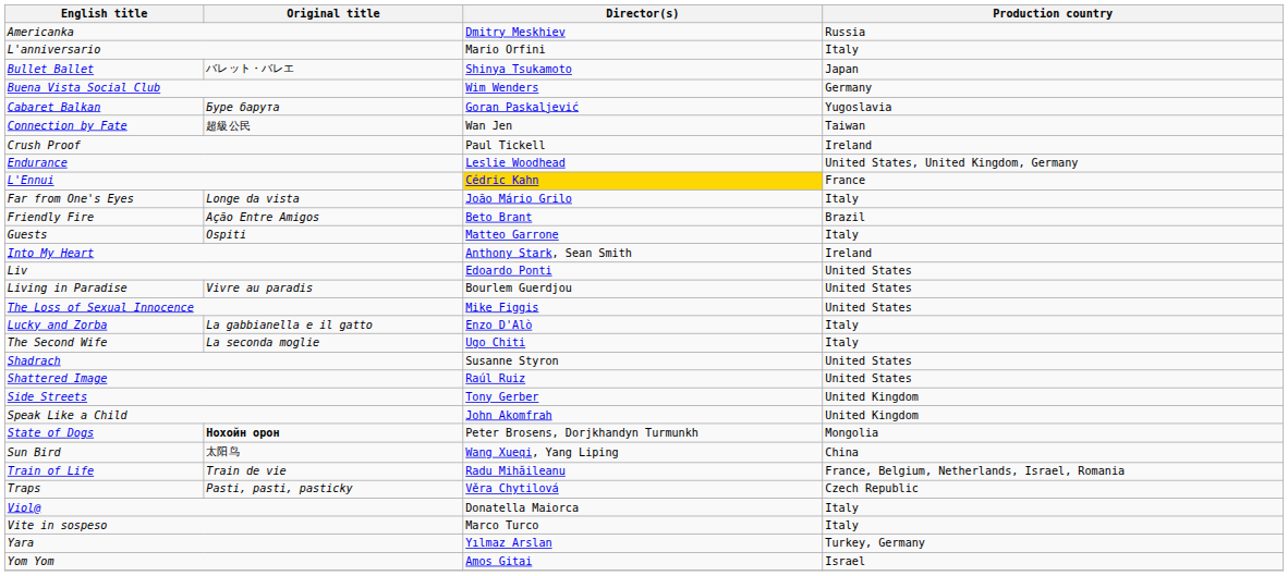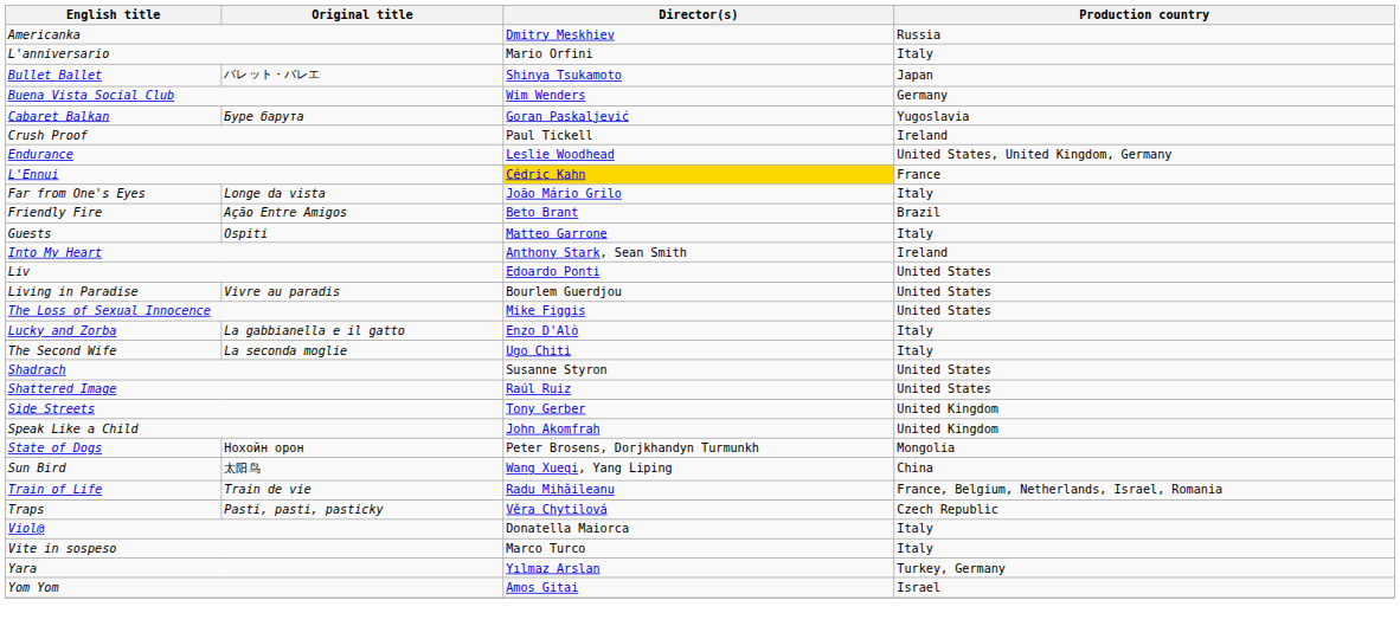- row: Connection by Fate | 超級公民 | Wan Jen | Taiwan
State of Dogs | Original title: bold -> normal
